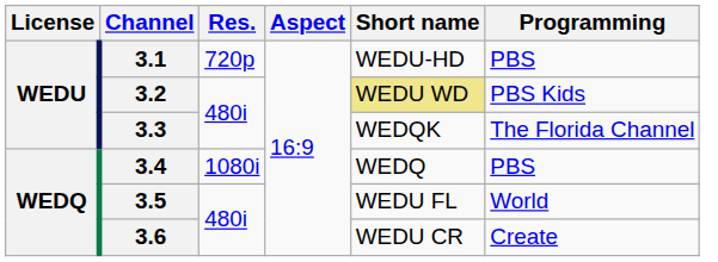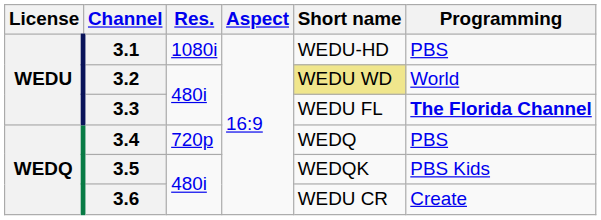3.1 | Res.: 720p -> 1080i
3.2 | Programming: PBS Kids -> World
3.3 | Short name: WEDQK -> WEDU FL
3.3 | Programming: normal -> bold
3.4 | Res.: 1080i -> 720p
3.5 | Short name: WEDU FL -> WEDQK
3.5 | Programming: World -> PBS Kids
